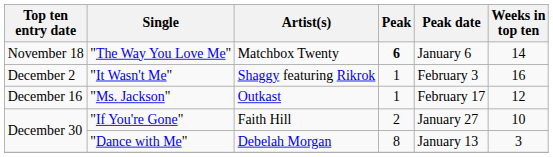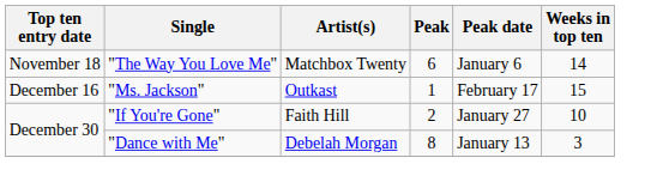"The Way You Love Me" | Peak: bold -> normal
- row: December 2 | "It Wasn't Me" | Shaggy featuring Rikrok | 1 | February 3 | 16
"Ms. Jackson" | Weeks in top ten: 12 -> 15
